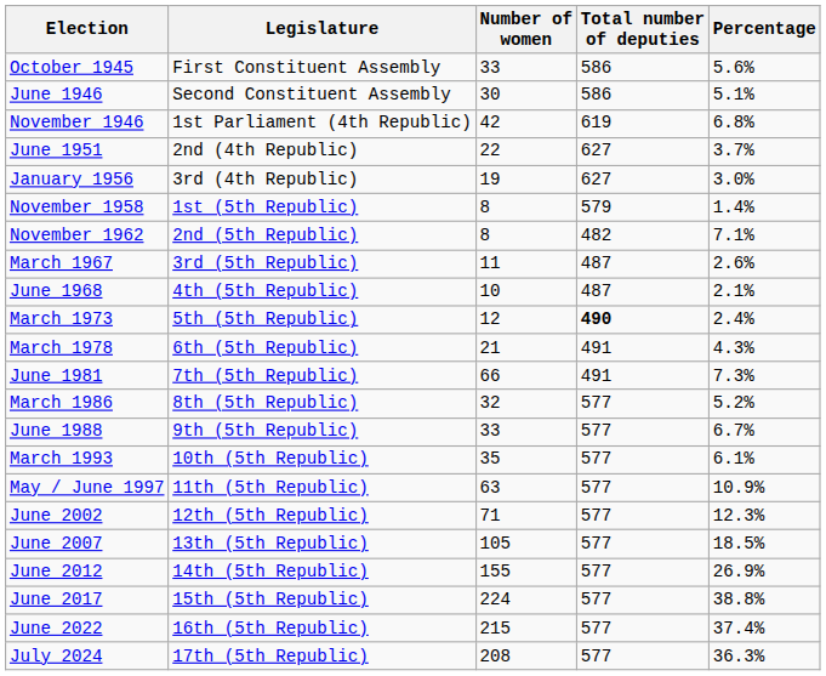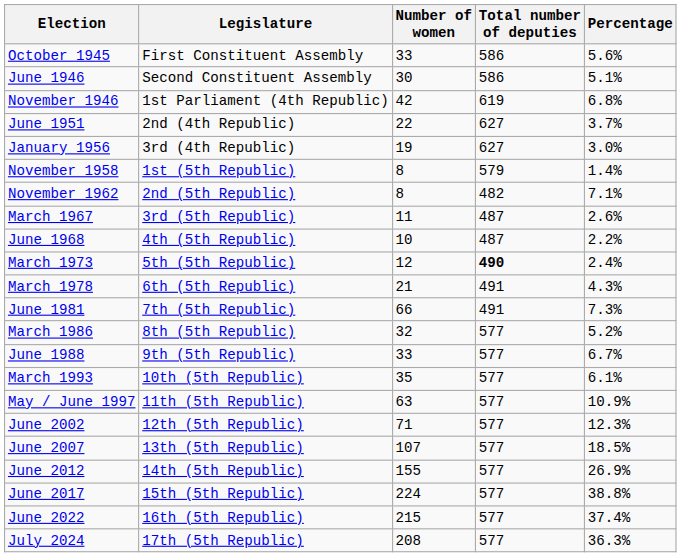June 1968 | Percentage: 2.1% -> 2.2%
June 2007 | Number of women: 105 -> 107
